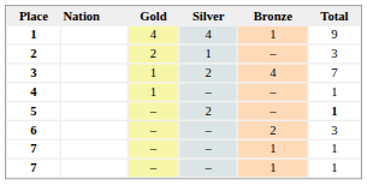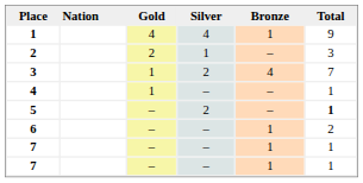6 | Bronze: 2 -> 1
6 | Total: 3 -> 2
